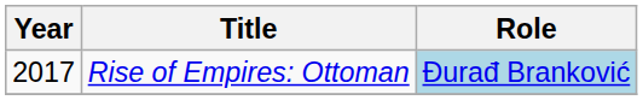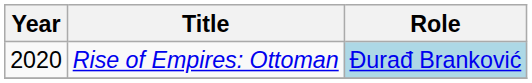Rise of Empires: Ottoman | Year: 2017 -> 2020
